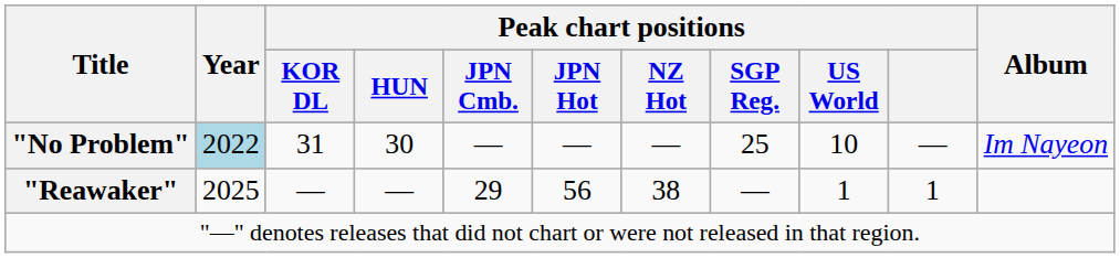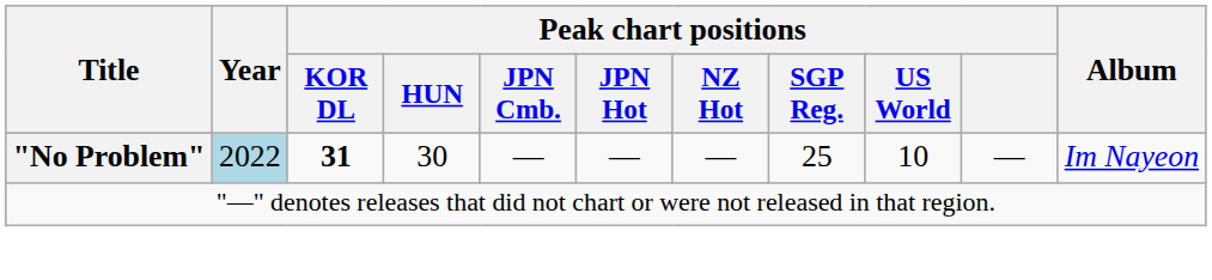"No Problem" | Peak chart positions / KOR DL: normal -> bold
- row: "Reawaker" | 2025 | — | — | 29 | 56 | 38 | — | 1 | 1
